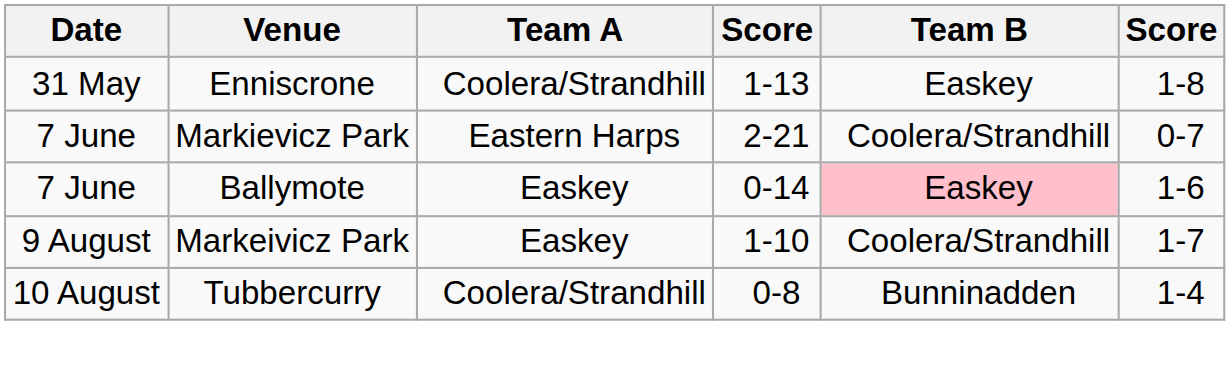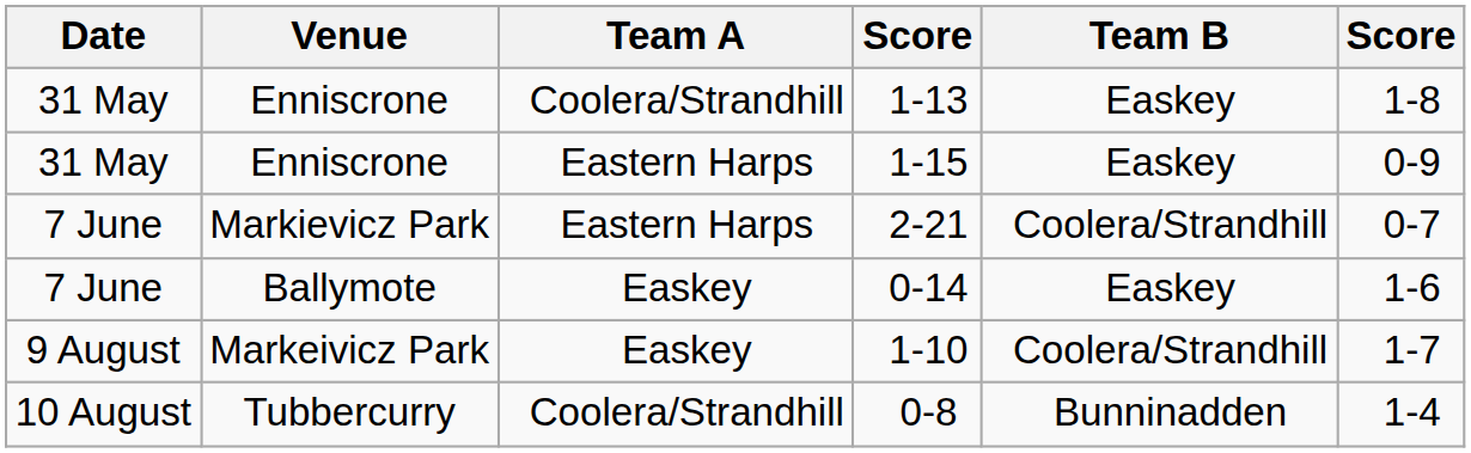+ row: 31 May | Enniscrone | Eastern Harps | 1-15 | Easkey | 0-9
0-14 | Team B: pink background -> no background
